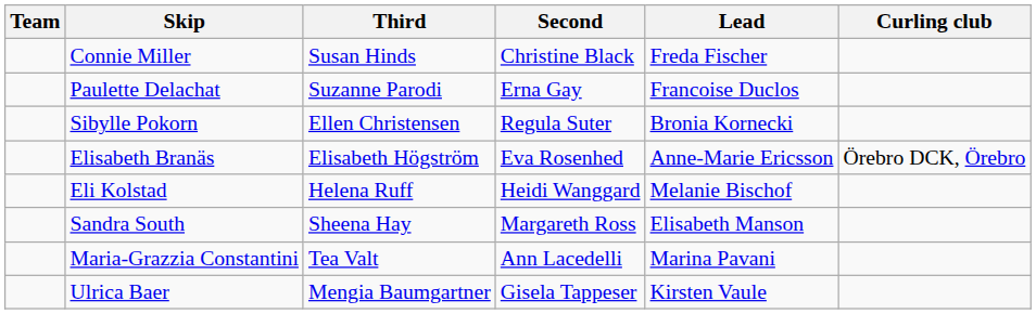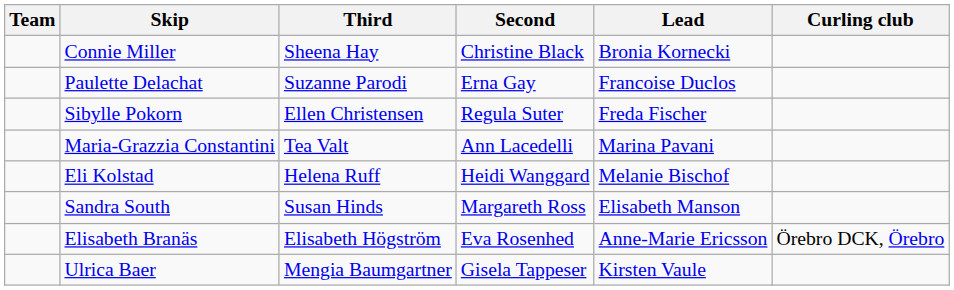Connie Miller | Third: Susan Hinds -> Sheena Hay
Connie Miller | Lead: Freda Fischer -> Bronia Kornecki
Sibylle Pokorn | Lead: Bronia Kornecki -> Freda Fischer
rows swapped: Maria-Grazzia Constantini <-> Elisabeth Branäs
Sandra South | Third: Sheena Hay -> Susan Hinds
